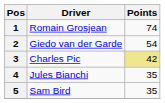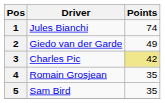1 | Driver: Romain Grosjean -> Jules Bianchi
2 | Points: 54 -> 49
4 | Driver: Jules Bianchi -> Romain Grosjean
